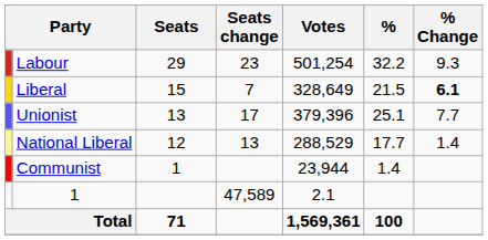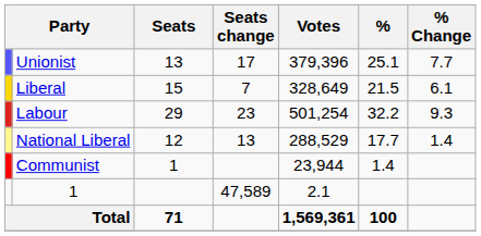rows swapped: Labour <-> Unionist
Liberal | % Change: bold -> normal
